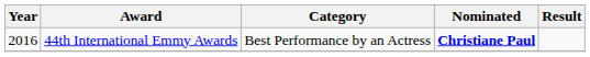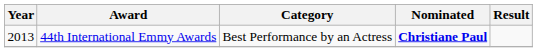44th International Emmy Awards | Year: 2016 -> 2013
